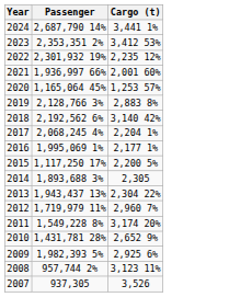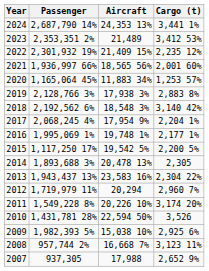+ column: Aircraft | 24,353 13% | 21,489 | 21,409 15% | 18,565 56% | 11,883 34% | 17,938 3% | 18,548 3% | 17,954 9% | 19,748 1% | 19,542 5% | 20,478 13% | 23,583 16% | 20,294 | 20,226 10% | 22,594 50% | 15,038 10% | 16,668 7% | 17,988
2010 | Cargo (t): 2,652 9% -> 3,526
2007 | Cargo (t): 3,526 -> 2,652 9%
